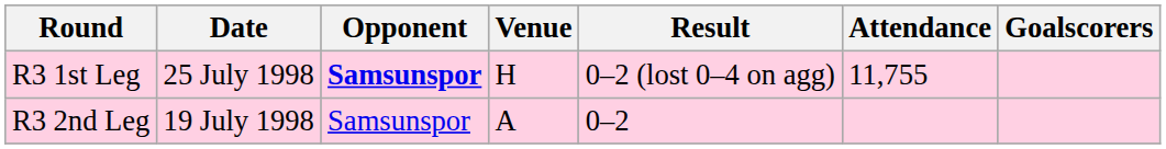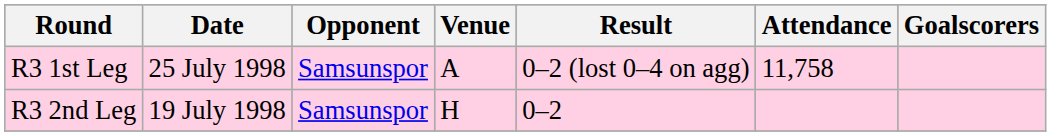R3 1st Leg | Opponent: bold -> normal
R3 1st Leg | Venue: H -> A
R3 1st Leg | Attendance: 11,755 -> 11,758
R3 2nd Leg | Venue: A -> H
